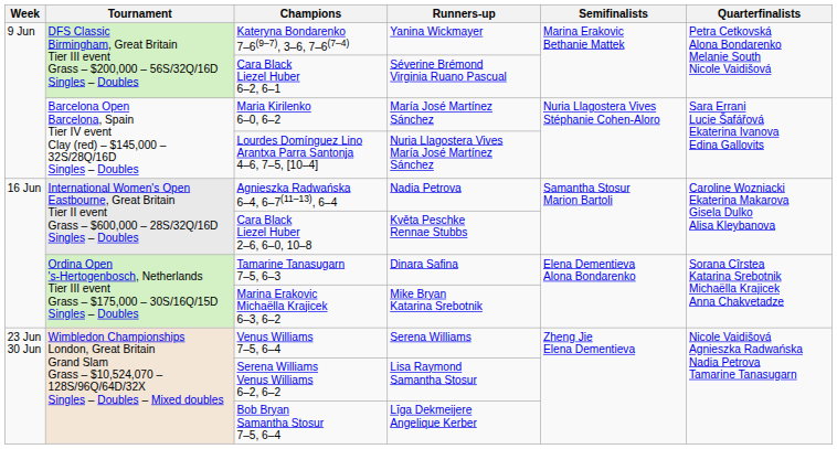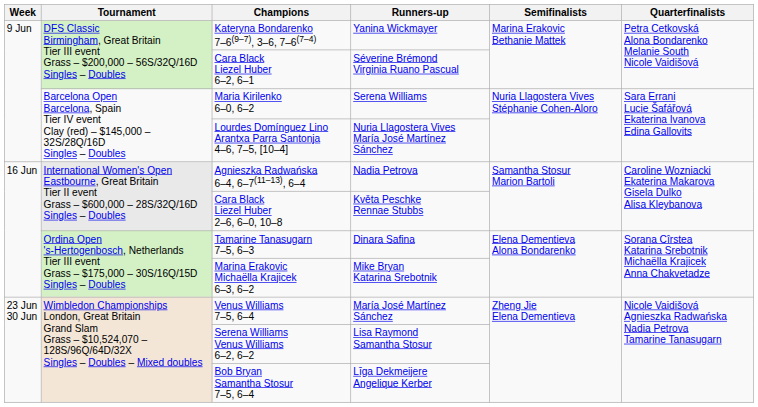Maria Kirilenko 6–0, 6–2 | Runners-up: María José Martínez Sánchez -> Serena Williams
Venus Williams 7–5, 6–4 | Runners-up: Serena Williams -> María José Martínez Sánchez
